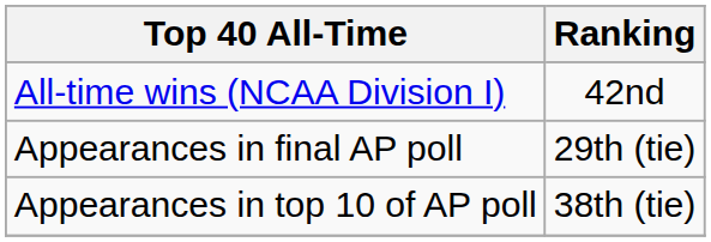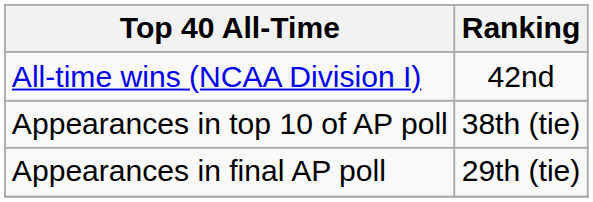rows swapped: Appearances in final AP poll <-> Appearances in top 10 of AP poll
